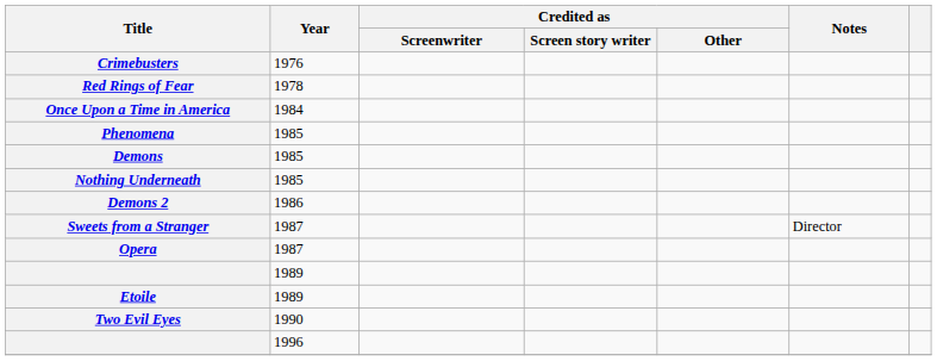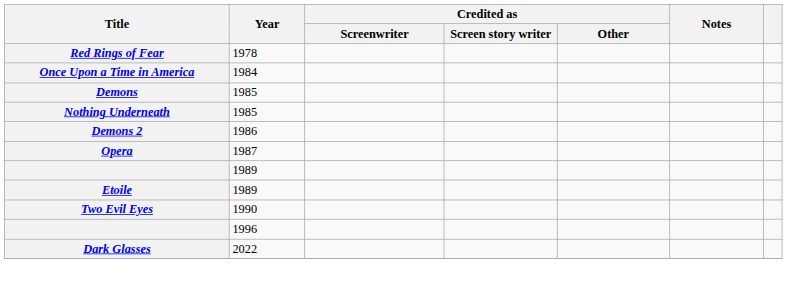- row: Crimebusters | 1976
- row: Phenomena | 1985
- row: Sweets from a Stranger | 1987 | Director
+ row: Dark Glasses | 2022
